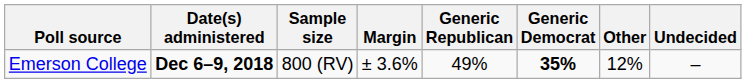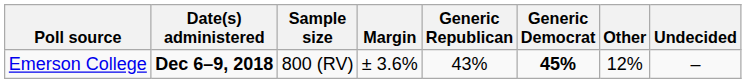Emerson College | Generic Republican: 49% -> 43%
Emerson College | Generic Democrat: 35% -> 45%
